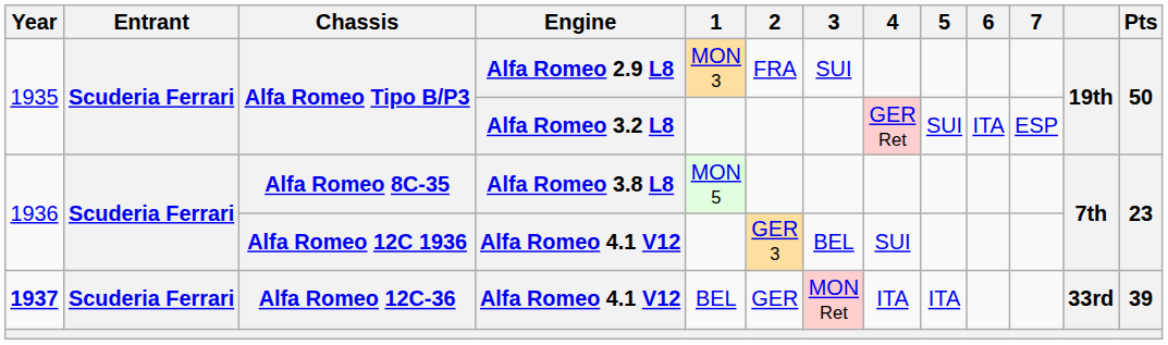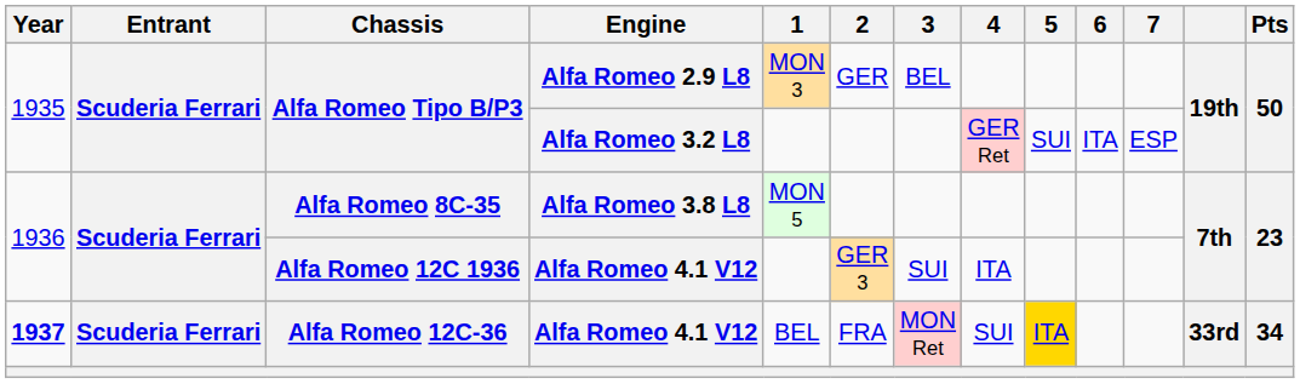Alfa Romeo Tipo B/P3 / Alfa Romeo 2.9 L8 | 2: FRA -> GER
Alfa Romeo Tipo B/P3 / Alfa Romeo 2.9 L8 | 3: SUI -> BEL
Alfa Romeo 12C 1936 | 3: BEL -> SUI
Alfa Romeo 12C 1936 | 4: SUI -> ITA
Alfa Romeo 12C-36 | 2: GER -> FRA
Alfa Romeo 12C-36 | 4: ITA -> SUI
Alfa Romeo 12C-36 | 5: no background -> gold background
Alfa Romeo 12C-36 | Pts: 39 -> 34
